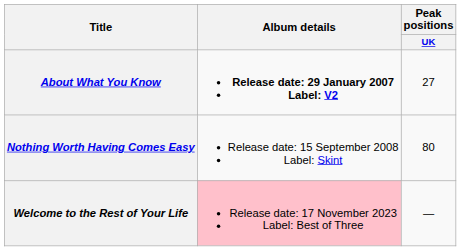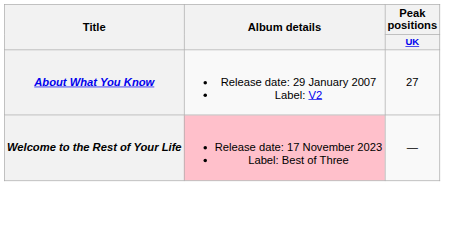About What You Know | Album details: bold -> normal
- row: Nothing Worth Having Comes Easy | Release date: 15 September 2008 Label: Skint | 80
